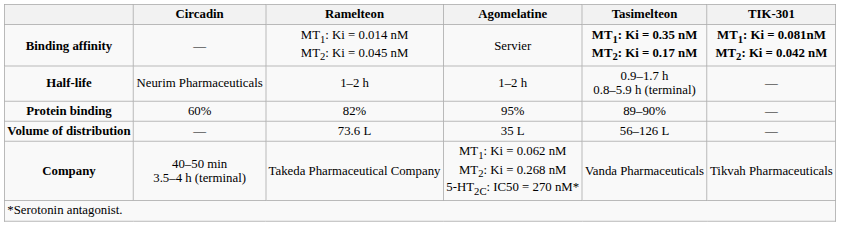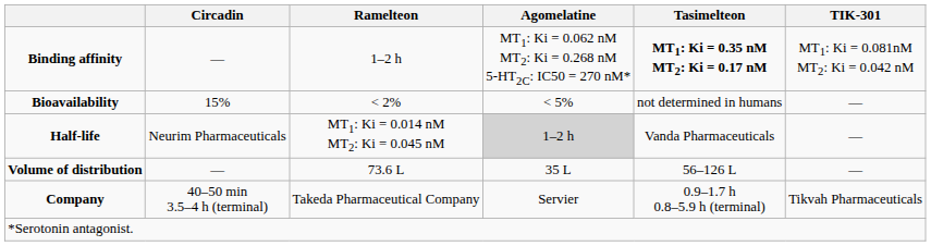Binding affinity | Ramelteon: MT1: Ki = 0.014 nM MT2: Ki = 0.045 nM -> 1–2 h
Binding affinity | Agomelatine: Servier -> MT1: Ki = 0.062 nM MT2: Ki = 0.268 nM 5-HT2C: IC50 = 270 nM*
Binding affinity | TIK-301: bold -> normal
+ row: Bioavailability | 15% | < 2% | < 5% | not determined in humans | —
Half-life | Ramelteon: 1–2 h -> MT1: Ki = 0.014 nM MT2: Ki = 0.045 nM
Half-life | Agomelatine: no background -> lightgrey background
Half-life | Tasimelteon: 0.9–1.7 h 0.8–5.9 h (terminal) -> Vanda Pharmaceuticals
- row: Protein binding | 60% | 82% | 95% | 89–90% | —
Company | Agomelatine: MT1: Ki = 0.062 nM MT2: Ki = 0.268 nM 5-HT2C: IC50 = 270 nM* -> Servier
Company | Tasimelteon: Vanda Pharmaceuticals -> 0.9–1.7 h 0.8–5.9 h (terminal)
